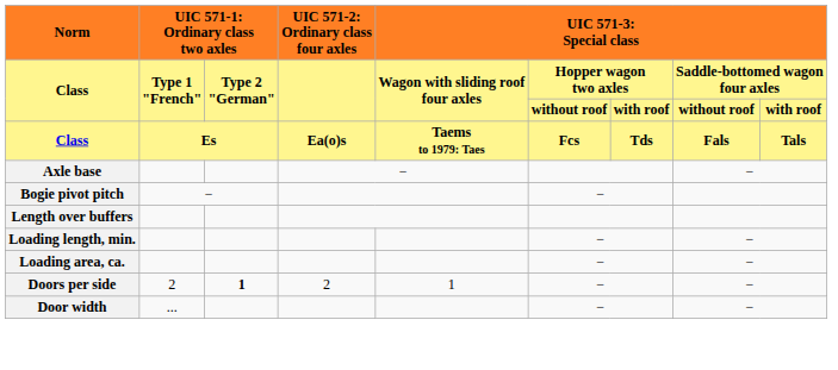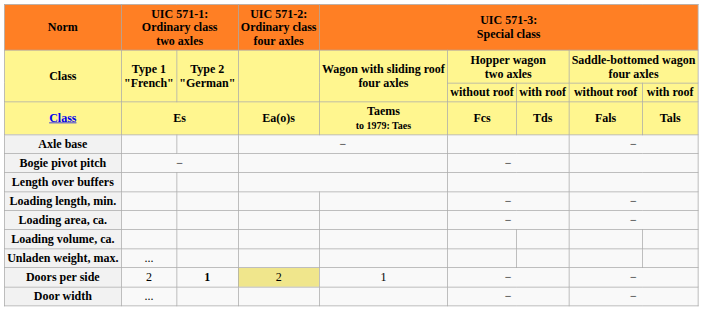+ row: Loading volume, ca.
+ row: Unladen weight, max. | ...
Doors per side | column 4: no background -> khaki background
